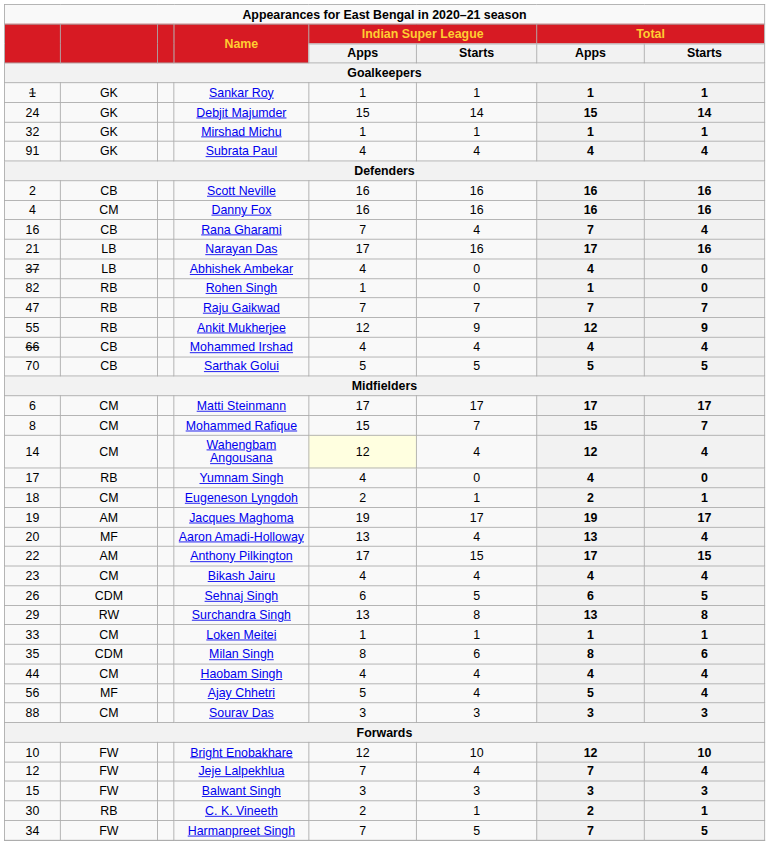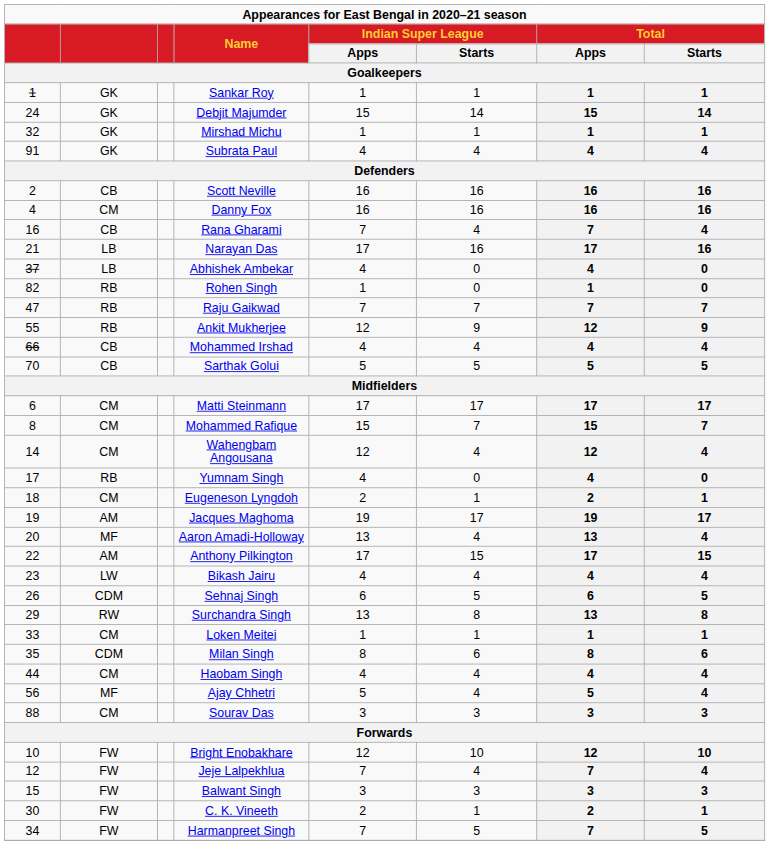Wahengbam Angousana | Indian Super League / Apps: lightyellow background -> no background
Bikash Jairu | column 2: CM -> LW
C. K. Vineeth | column 2: RB -> FW
